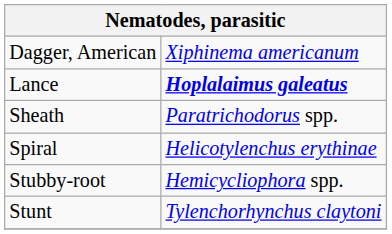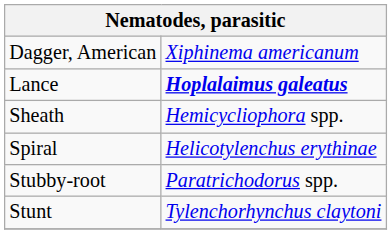Sheath | column 2: Paratrichodorus spp. -> Hemicycliophora spp.
Stubby-root | column 2: Hemicycliophora spp. -> Paratrichodorus spp.
